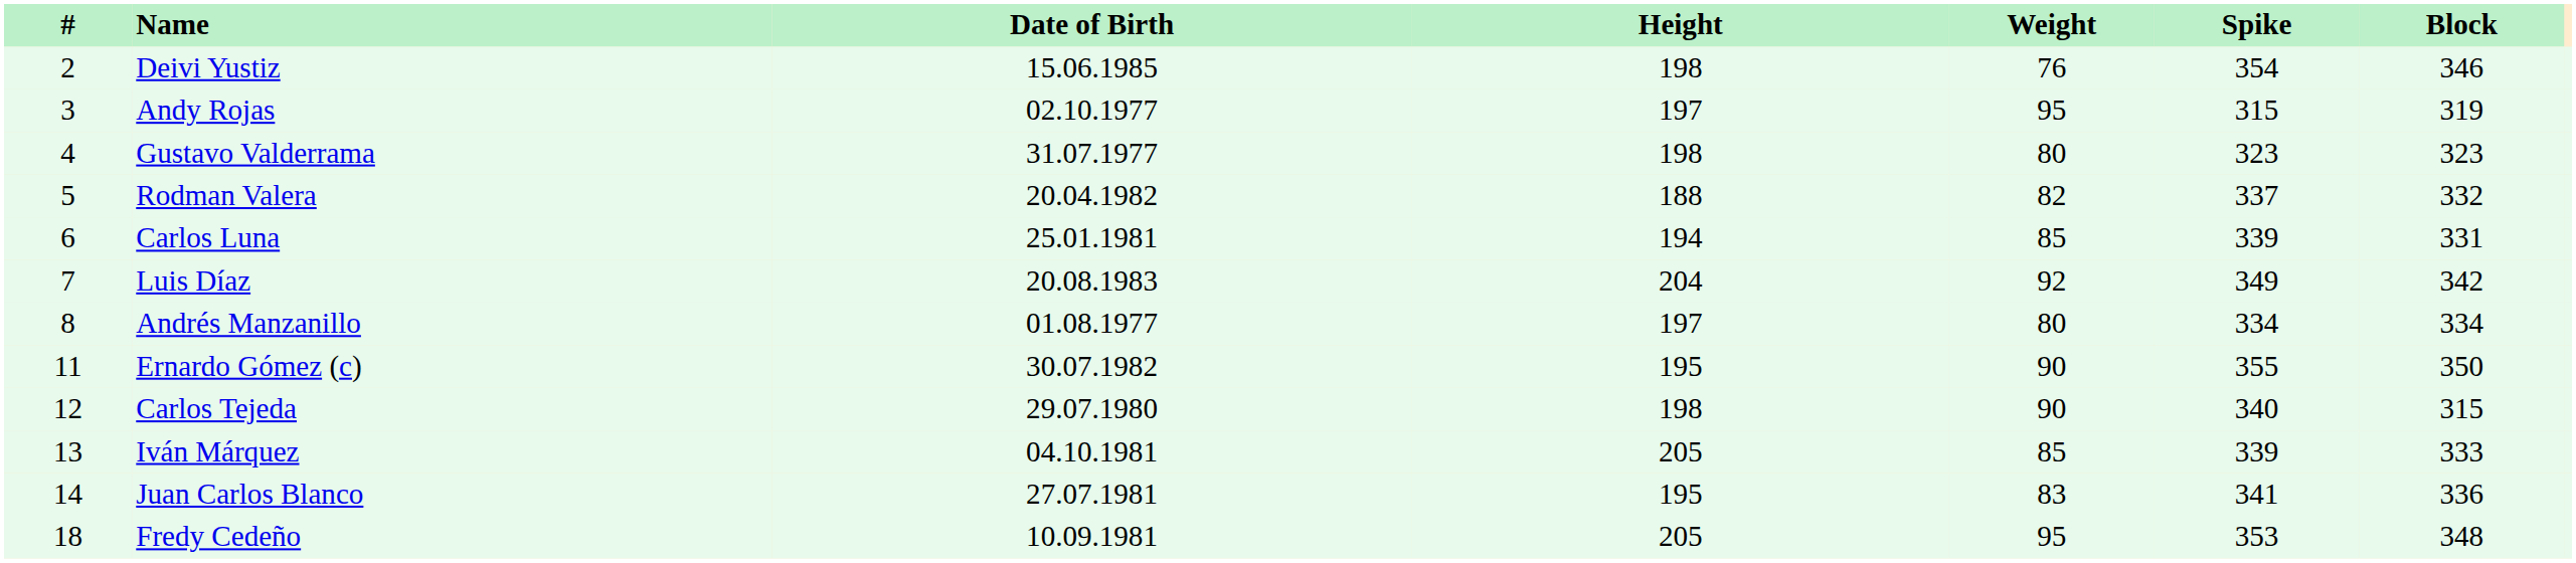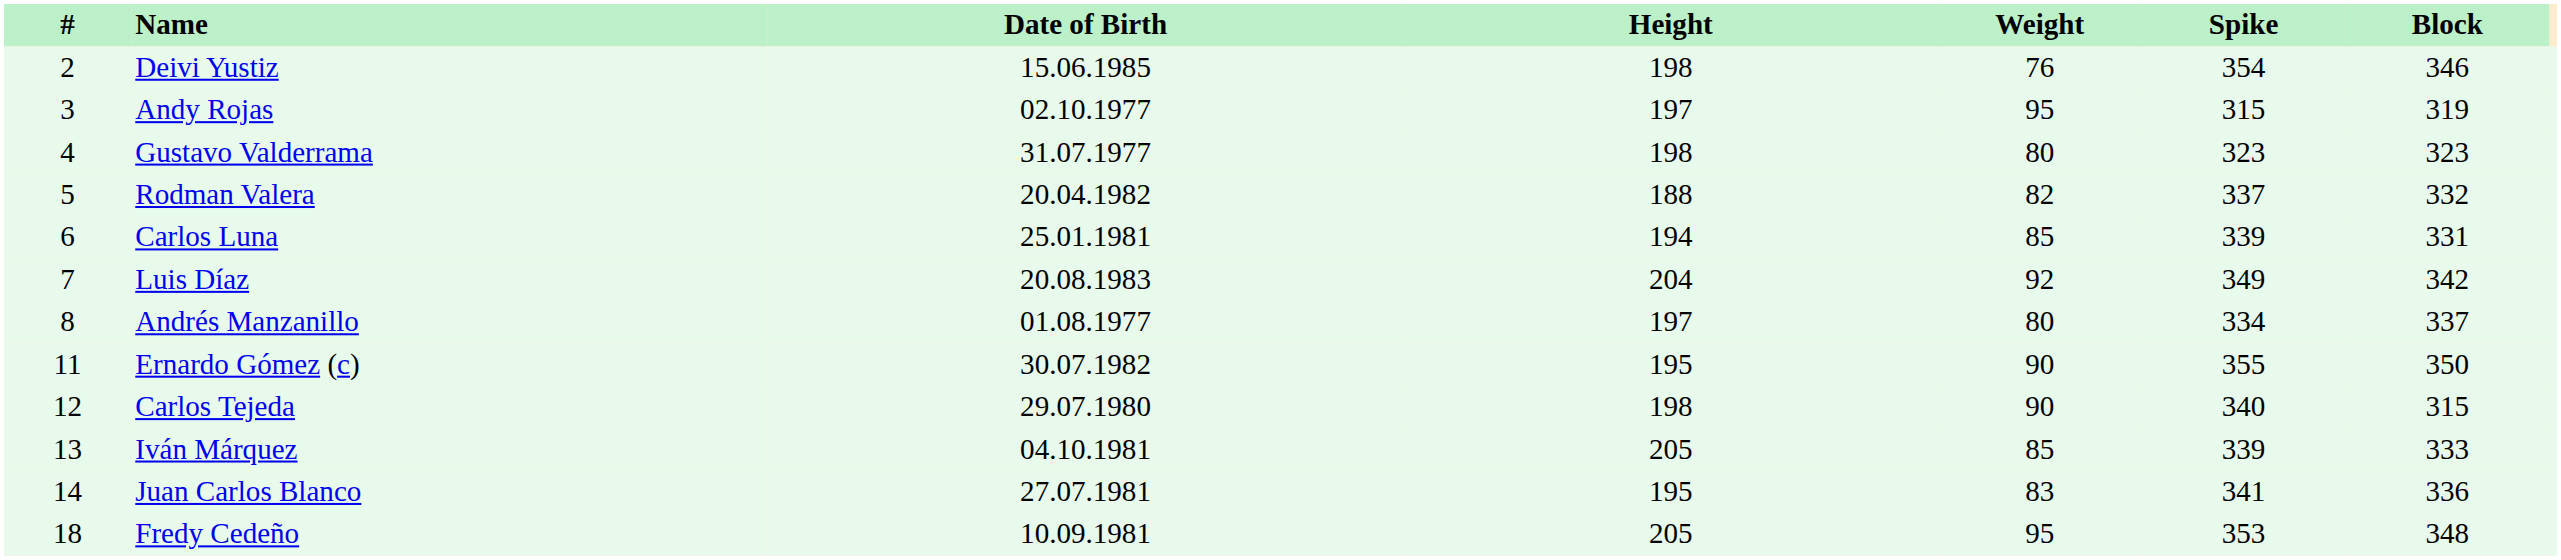Andrés Manzanillo | Block: 334 -> 337
